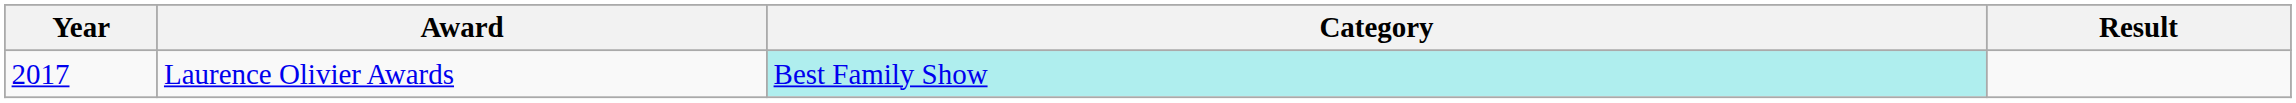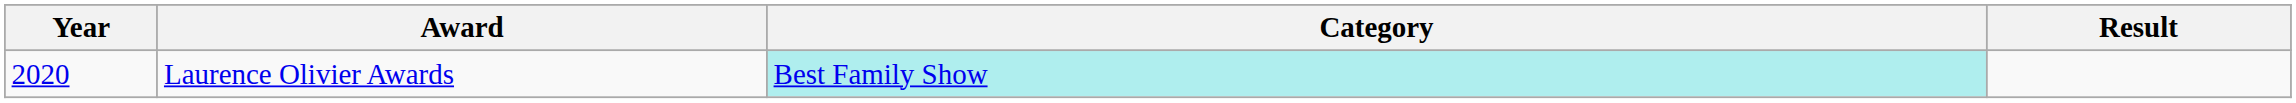Laurence Olivier Awards | Year: 2017 -> 2020
